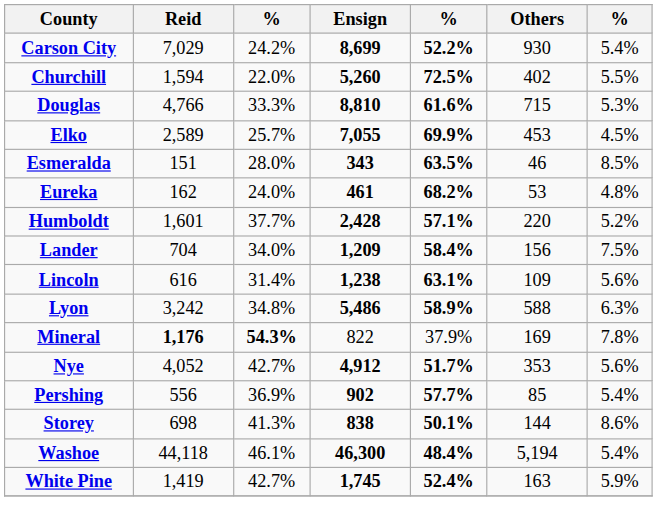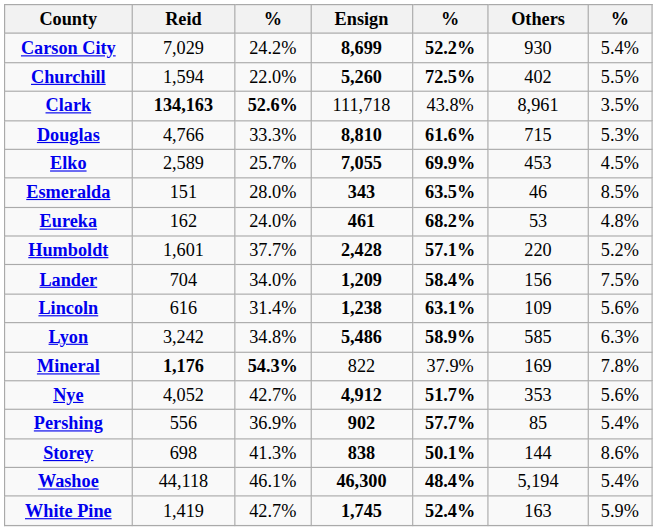+ row: Clark | 134,163 | 52.6% | 111,718 | 43.8% | 8,961 | 3.5%
Lyon | Others: 588 -> 585
